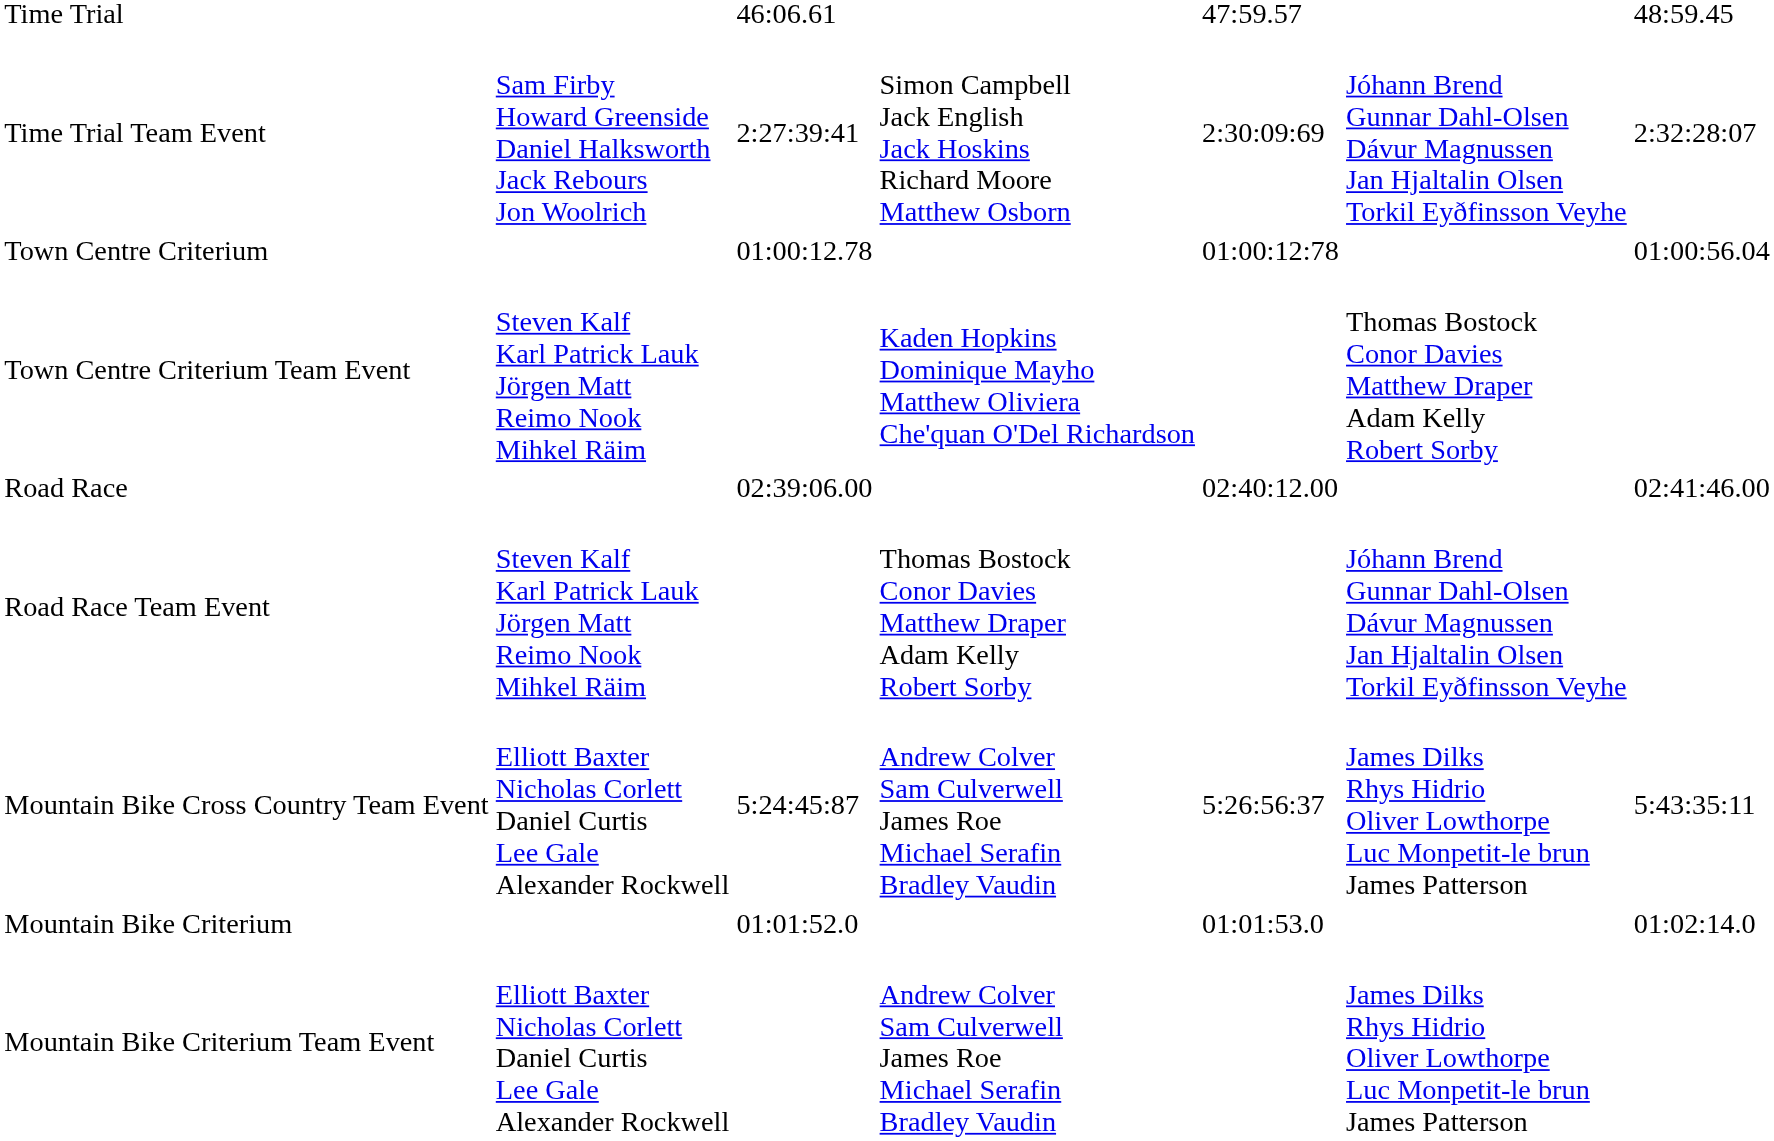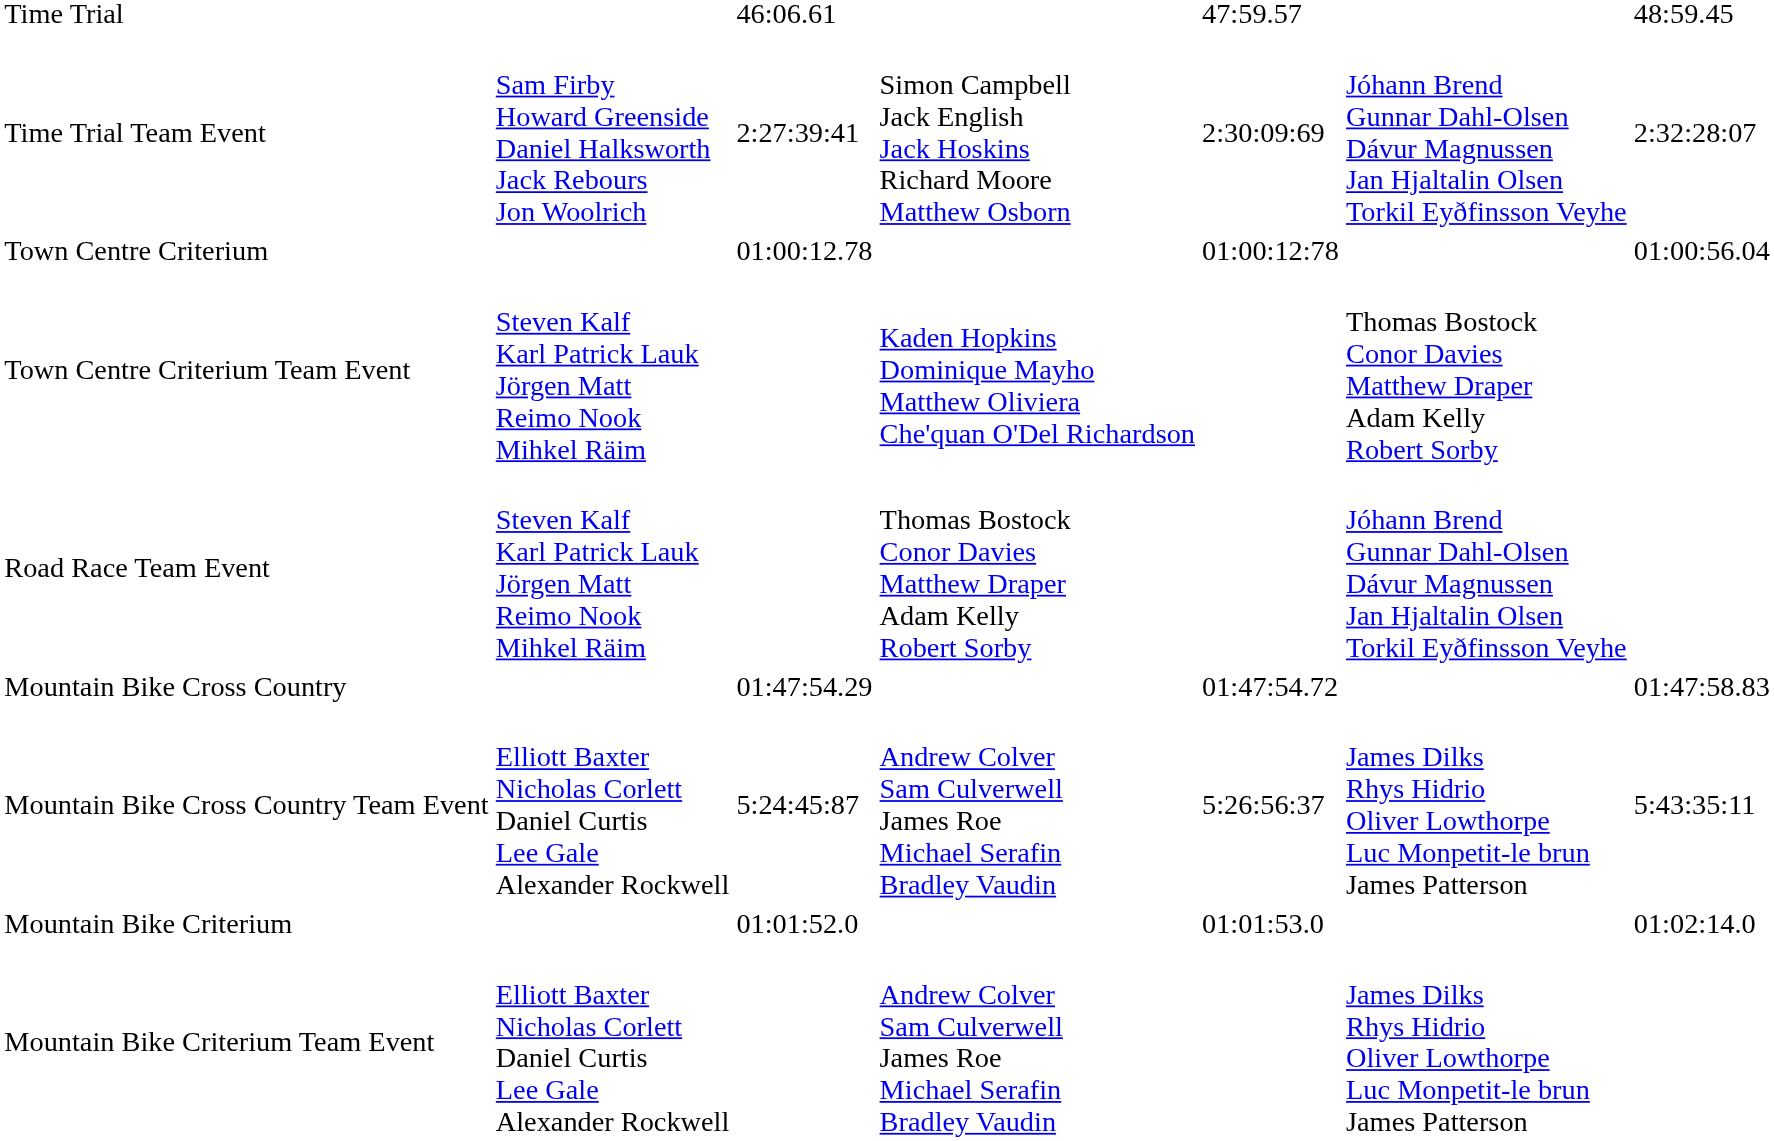- row: Road Race | 02:39:06.00 | 02:40:12.00 | 02:41:46.00
+ row: Mountain Bike Cross Country | 01:47:54.29 | 01:47:54.72 | 01:47:58.83
